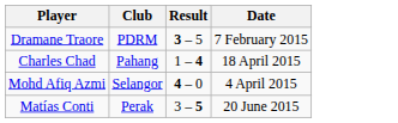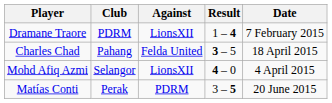+ column: Against | LionsXII | Felda United | LionsXII | PDRM
Dramane Traore | Result: 3 – 5 -> 1 – 4
Charles Chad | Result: 1 – 4 -> 3 – 5
